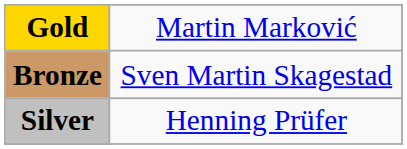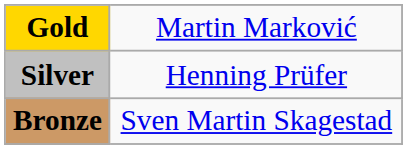rows swapped: Silver <-> Bronze
